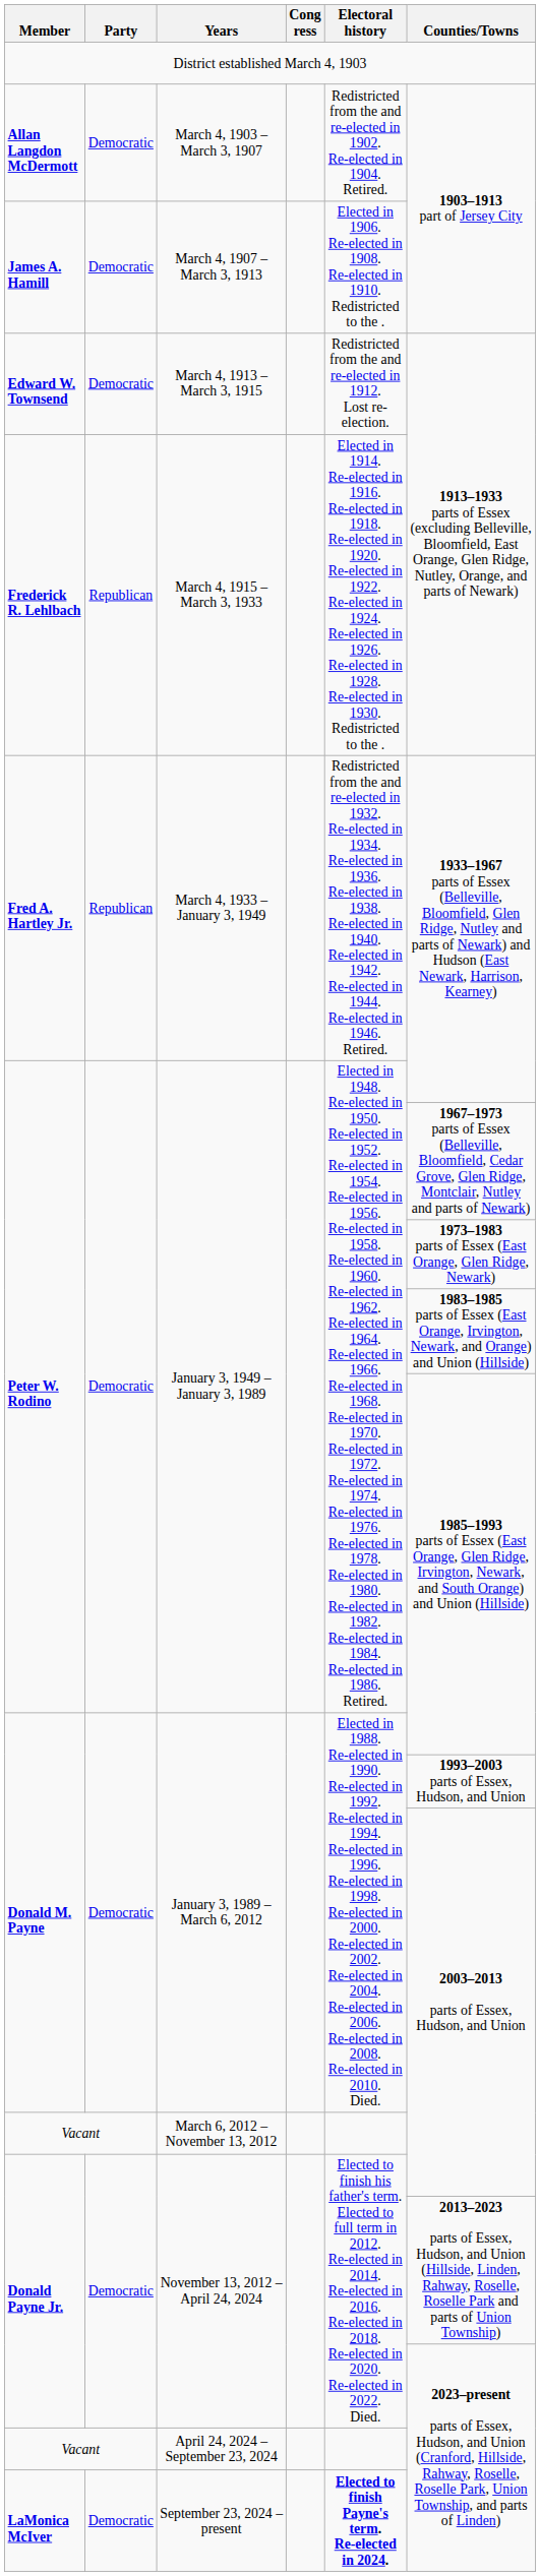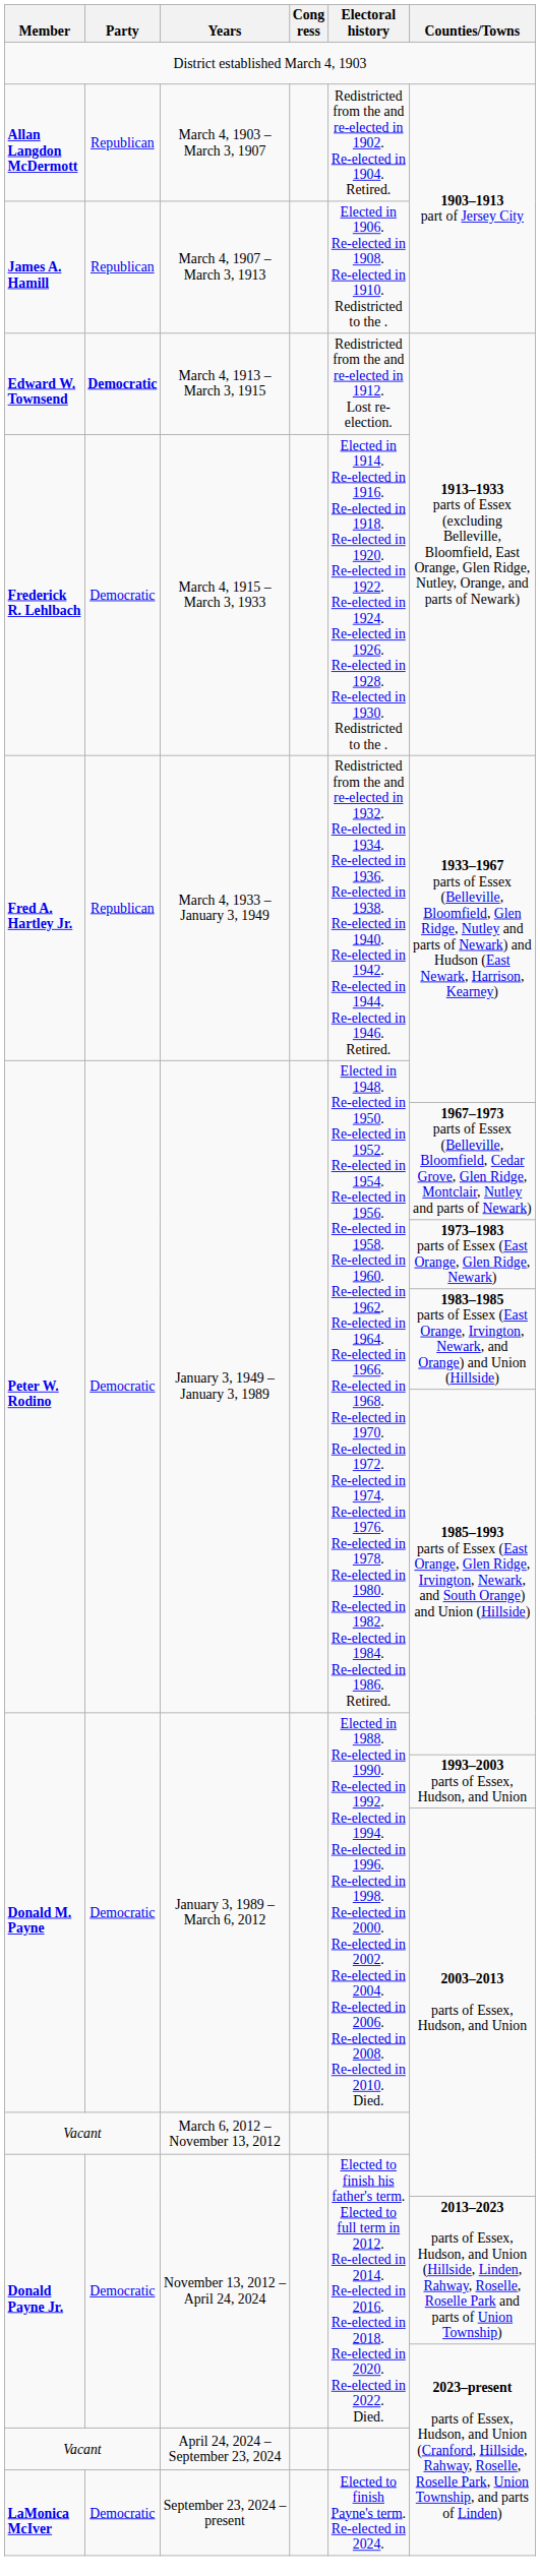March 4, 1903 – March 3, 1907 | Party: Democratic -> Republican
March 4, 1907 – March 3, 1913 | Party: Democratic -> Republican
March 4, 1913 – March 3, 1915 | Party: normal -> bold
March 4, 1915 – March 3, 1933 | Party: Republican -> Democratic
September 23, 2024 – present | Electoral history: bold -> normal
